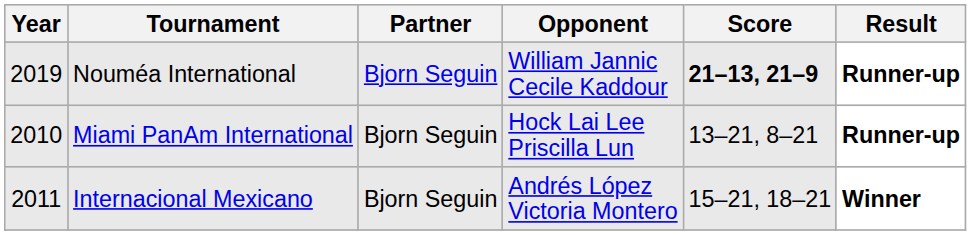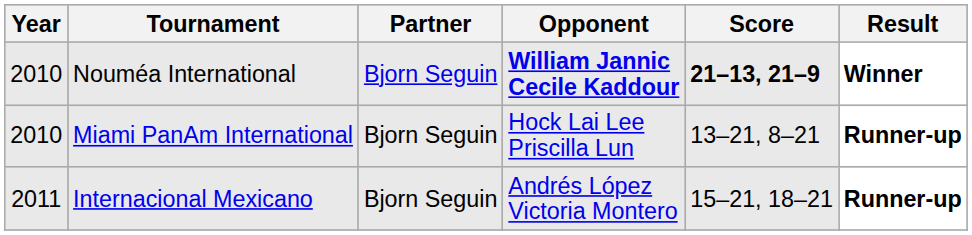Nouméa International | Year: 2019 -> 2010
Nouméa International | Opponent: normal -> bold
Nouméa International | Result: Runner-up -> Winner
Internacional Mexicano | Result: Winner -> Runner-up
